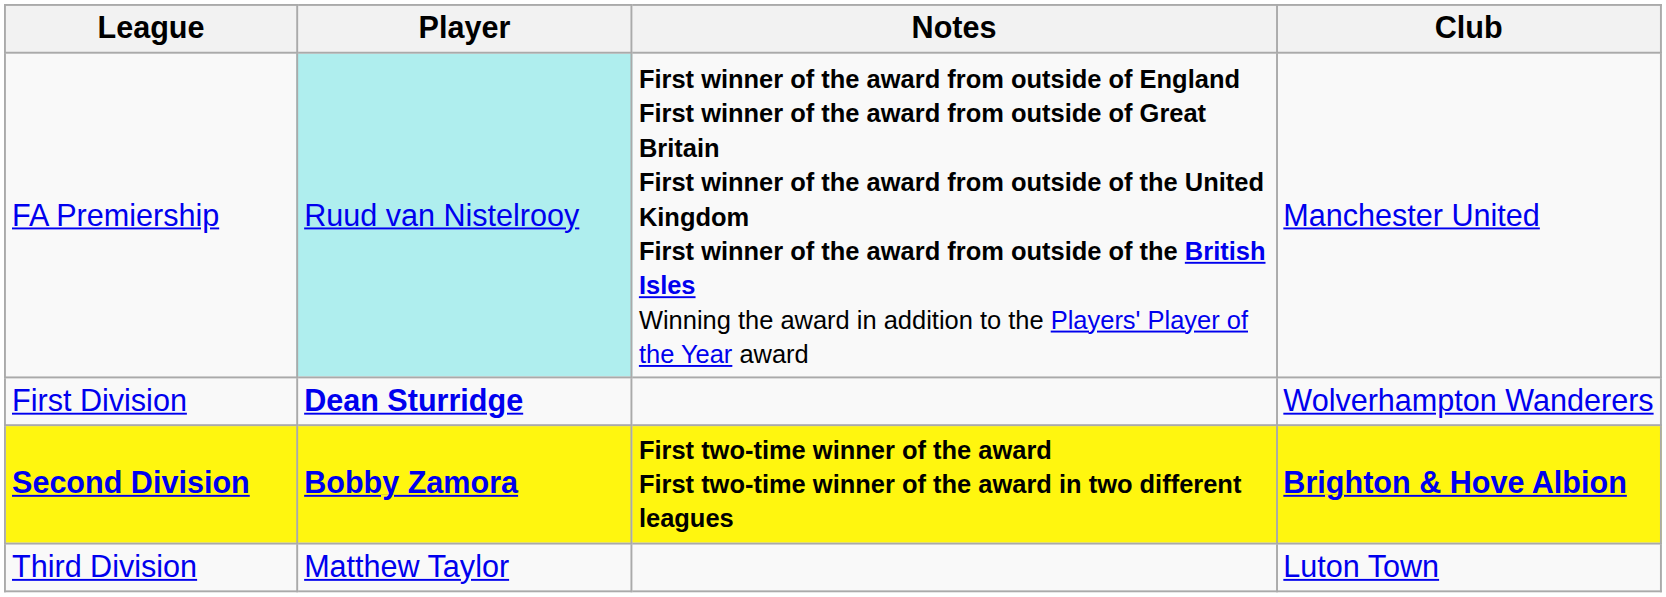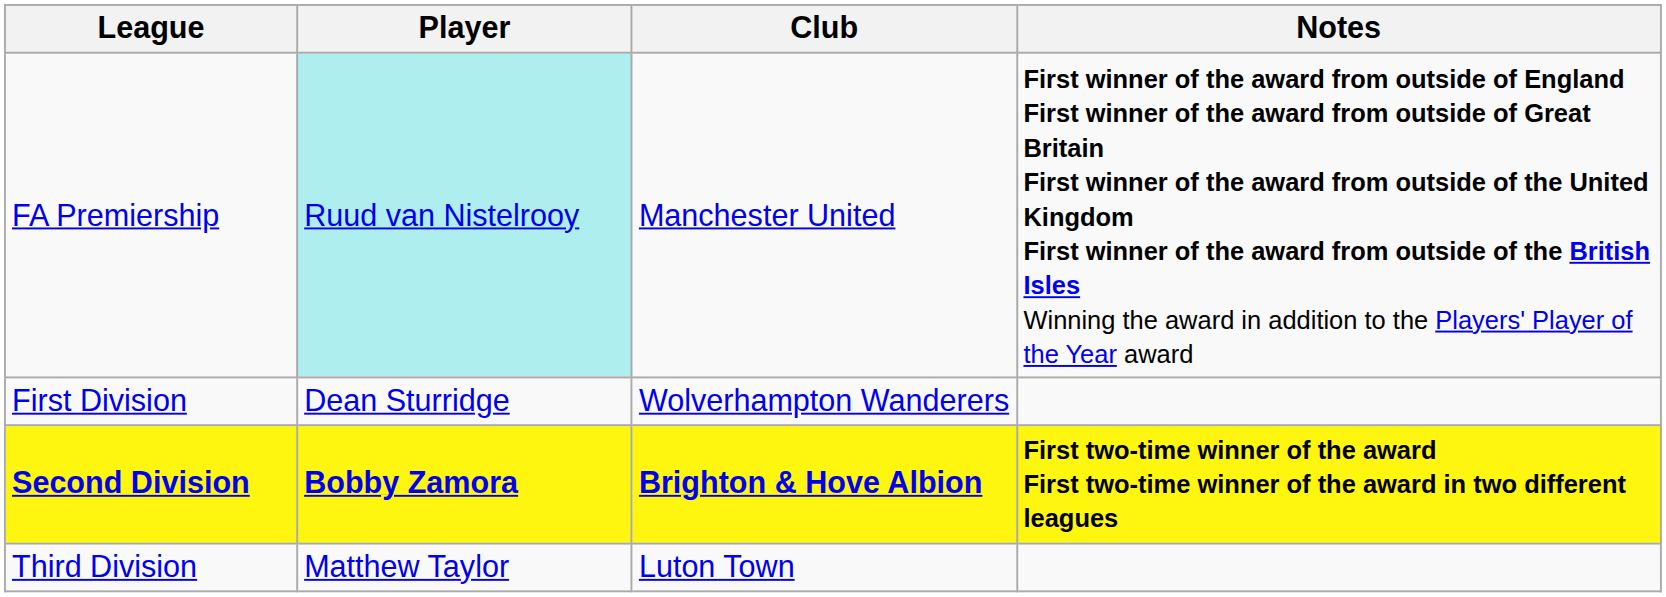columns swapped: Club <-> Notes
First Division | Player: bold -> normal
